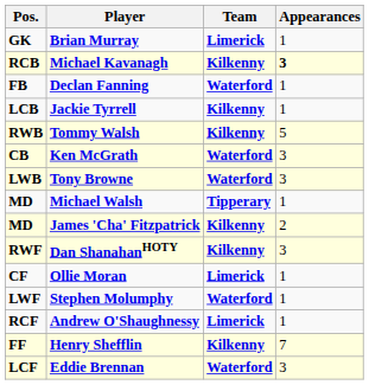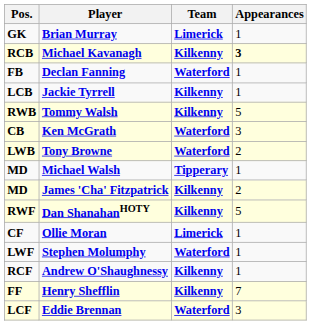Tony Browne | Appearances: 3 -> 2
Dan ShanahanHOTY | Appearances: 3 -> 5
Andrew O'Shaughnessy | Team: Limerick -> Kilkenny
